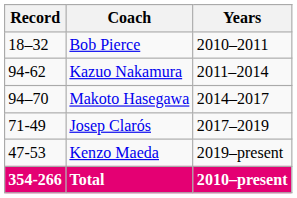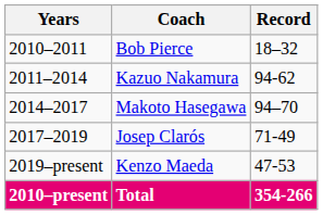columns swapped: Years <-> Record
